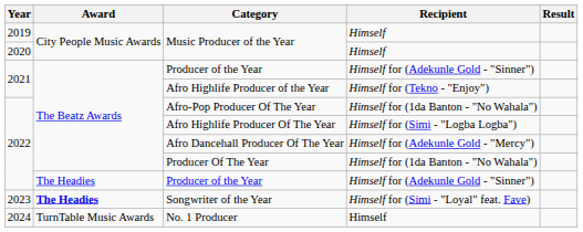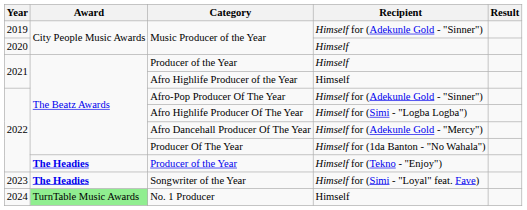2019 / Music Producer of the Year | Recipient: Himself -> Himself for (Adekunle Gold - "Sinner")
2021 / Producer of the Year | Recipient: Himself for (Adekunle Gold - "Sinner") -> Himself
Afro Highlife Producer of the Year | Recipient: Himself for (Tekno - "Enjoy") -> Himself
Afro-Pop Producer Of The Year | Recipient: Himself for (1da Banton - "No Wahala") -> Himself for (Adekunle Gold - "Sinner")
2022 / Producer of the Year | Award: normal -> bold
2022 / Producer of the Year | Recipient: Himself for (Adekunle Gold - "Sinner") -> Himself for (Tekno - "Enjoy")
No. 1 Producer | Award: no background -> lightgreen background
